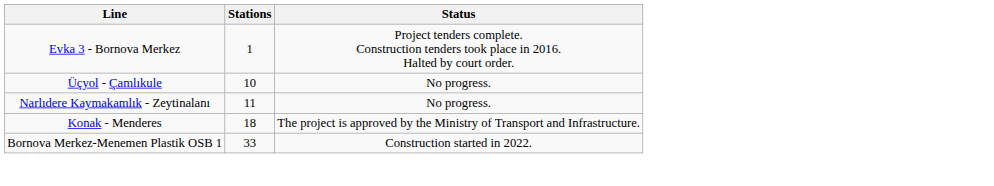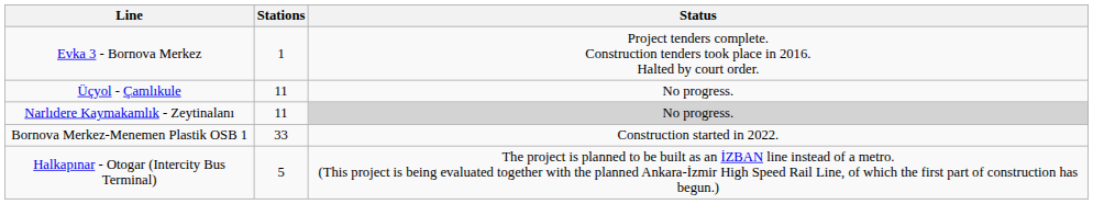Üçyol - Çamlıkule | Stations: 10 -> 11
Narlıdere Kaymakamlık - Zeytinalanı | Status: no background -> lightgrey background
- row: Konak - Menderes | 18 | The project is approved by the Ministry of Transport and Infrastructure.
+ row: Halkapınar - Otogar (Intercity Bus Terminal) | 5 | The project is planned to be built as an İZBAN line instead of a metro. (This project is being evaluated together with the planned Ankara-İzmir High Speed Rail Line, of which the first part of construction has begun.)
